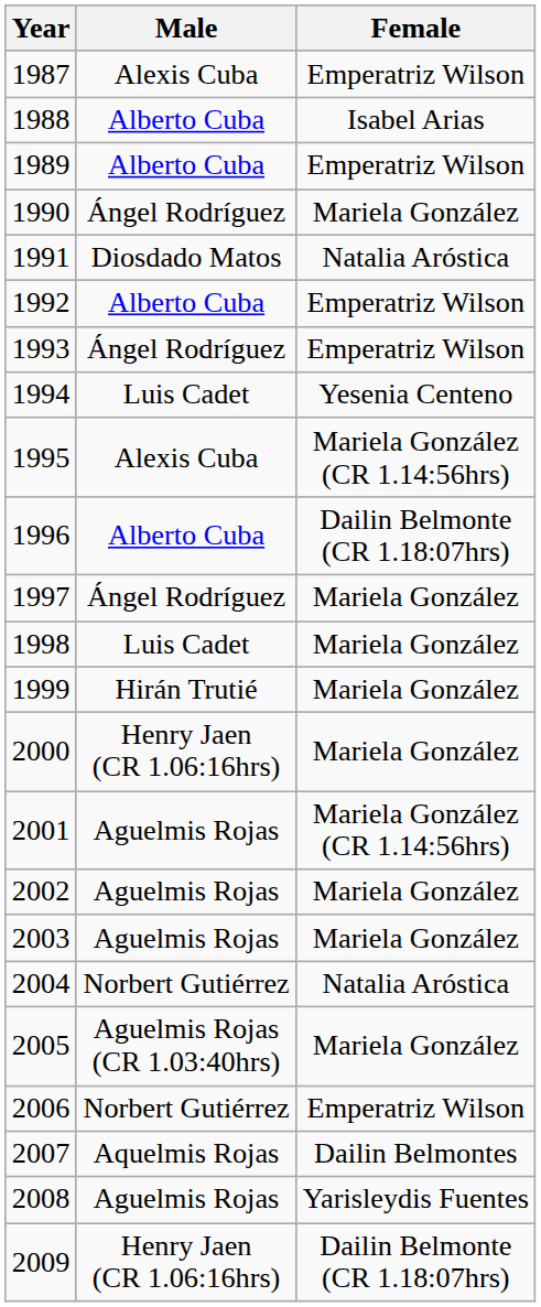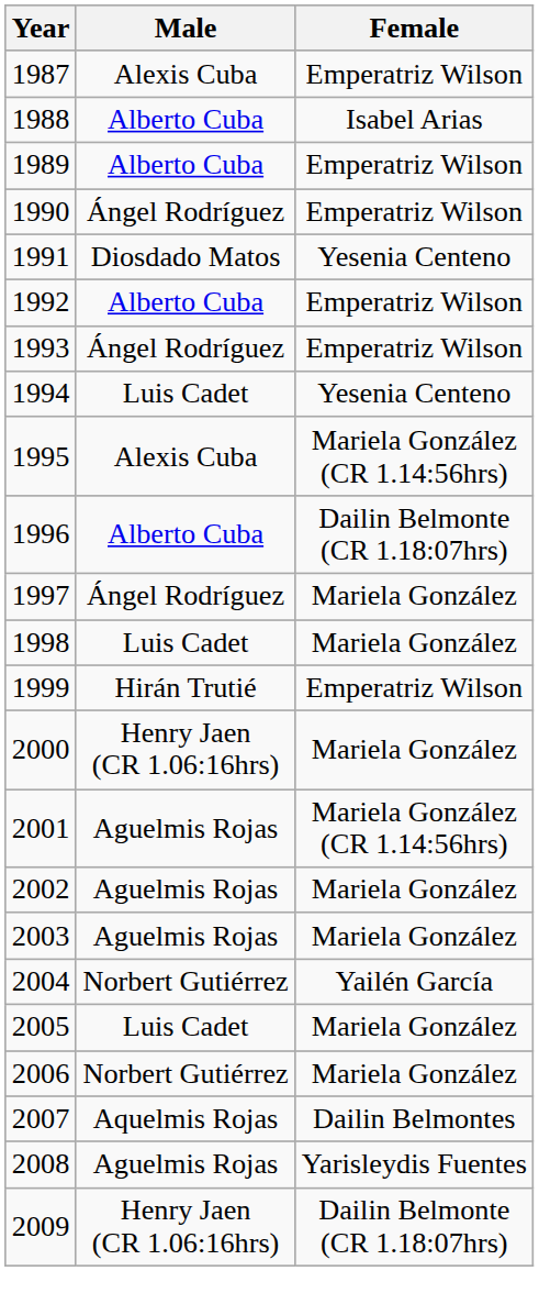1990 | Female: Mariela González -> Emperatriz Wilson
1991 | Female: Natalia Aróstica -> Yesenia Centeno
1999 | Female: Mariela González -> Emperatriz Wilson
2004 | Female: Natalia Aróstica -> Yailén García
2005 | Male: Aguelmis Rojas (CR 1.03:40hrs) -> Luis Cadet
2006 | Female: Emperatriz Wilson -> Mariela González
